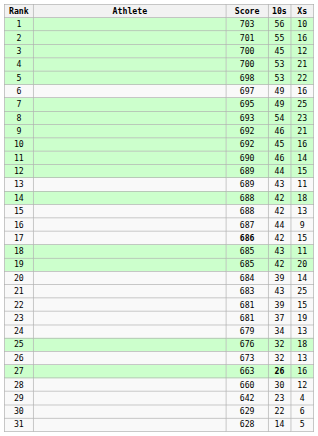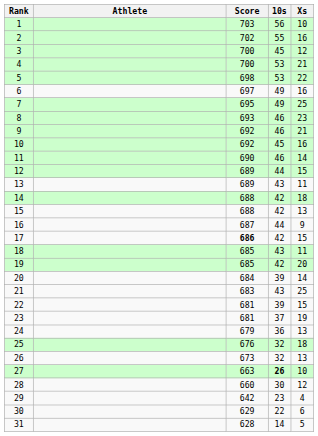2 | Score: 701 -> 702
8 | 10s: 54 -> 46
24 | 10s: 34 -> 36
27 | Xs: 16 -> 10
